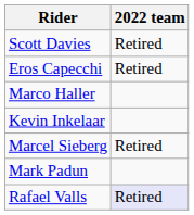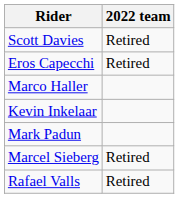rows swapped: Mark Padun <-> Marcel Sieberg
Rafael Valls | 2022 team: lavender background -> no background
